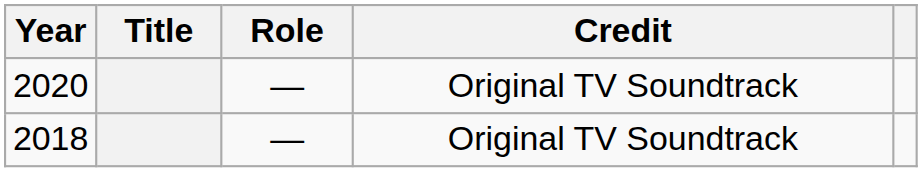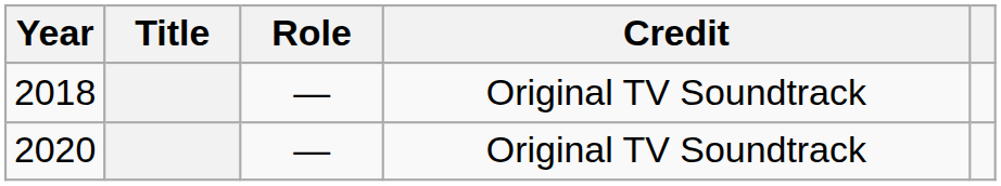rows swapped: 2018 <-> 2020
